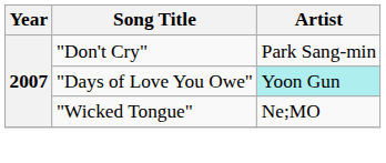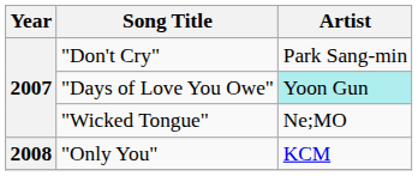+ row: 2008 | "Only You" | KCM
